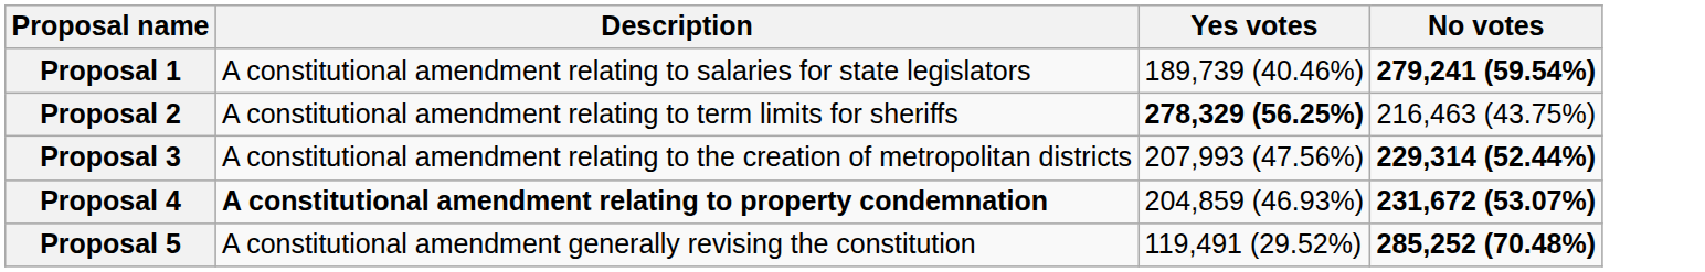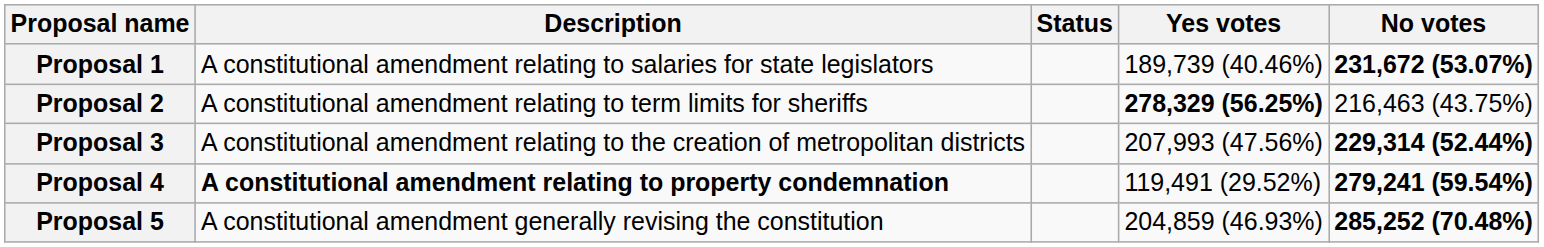+ column: Status
Proposal 1 | No votes: 279,241 (59.54%) -> 231,672 (53.07%)
Proposal 4 | Yes votes: 204,859 (46.93%) -> 119,491 (29.52%)
Proposal 4 | No votes: 231,672 (53.07%) -> 279,241 (59.54%)
Proposal 5 | Yes votes: 119,491 (29.52%) -> 204,859 (46.93%)
